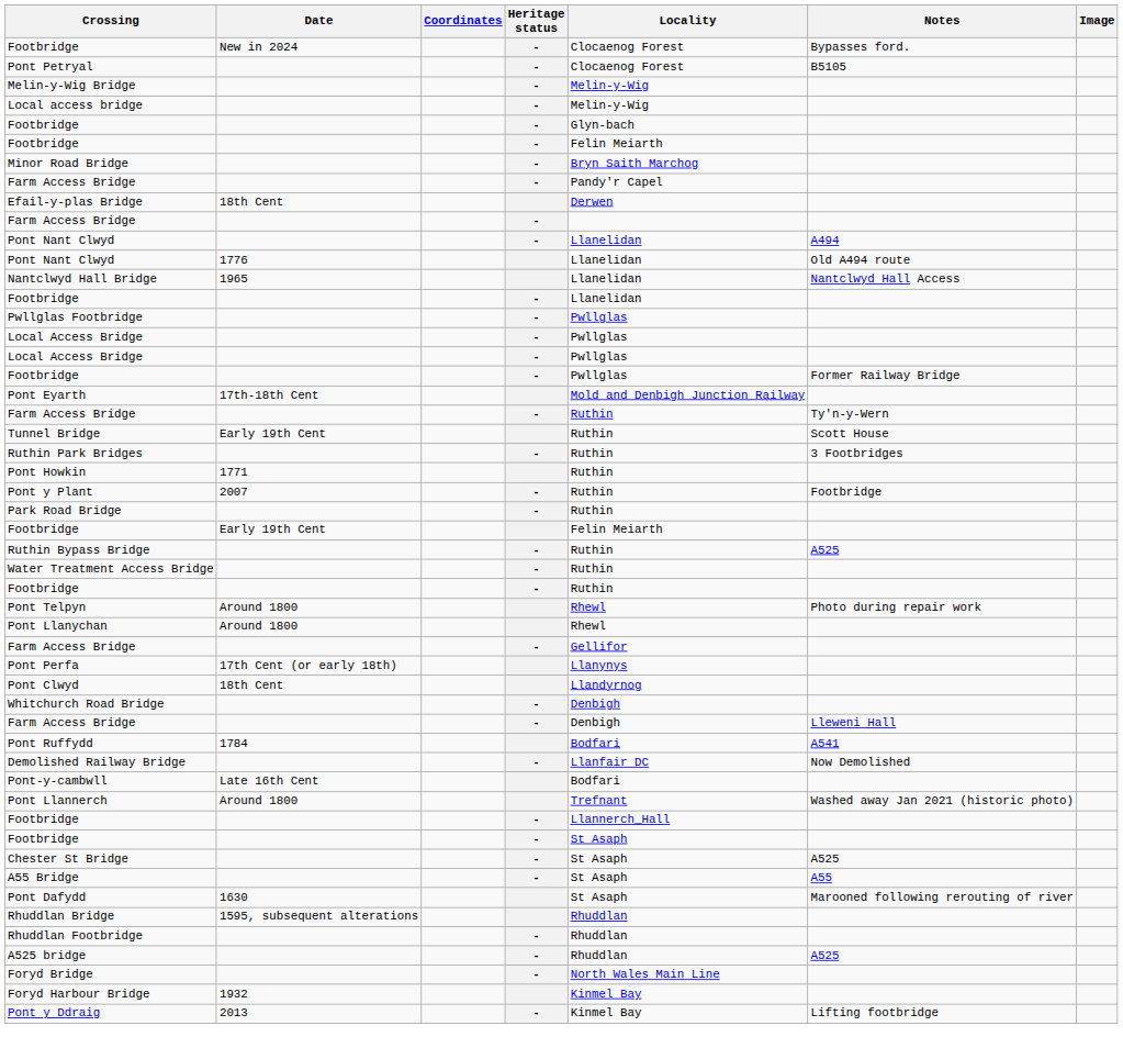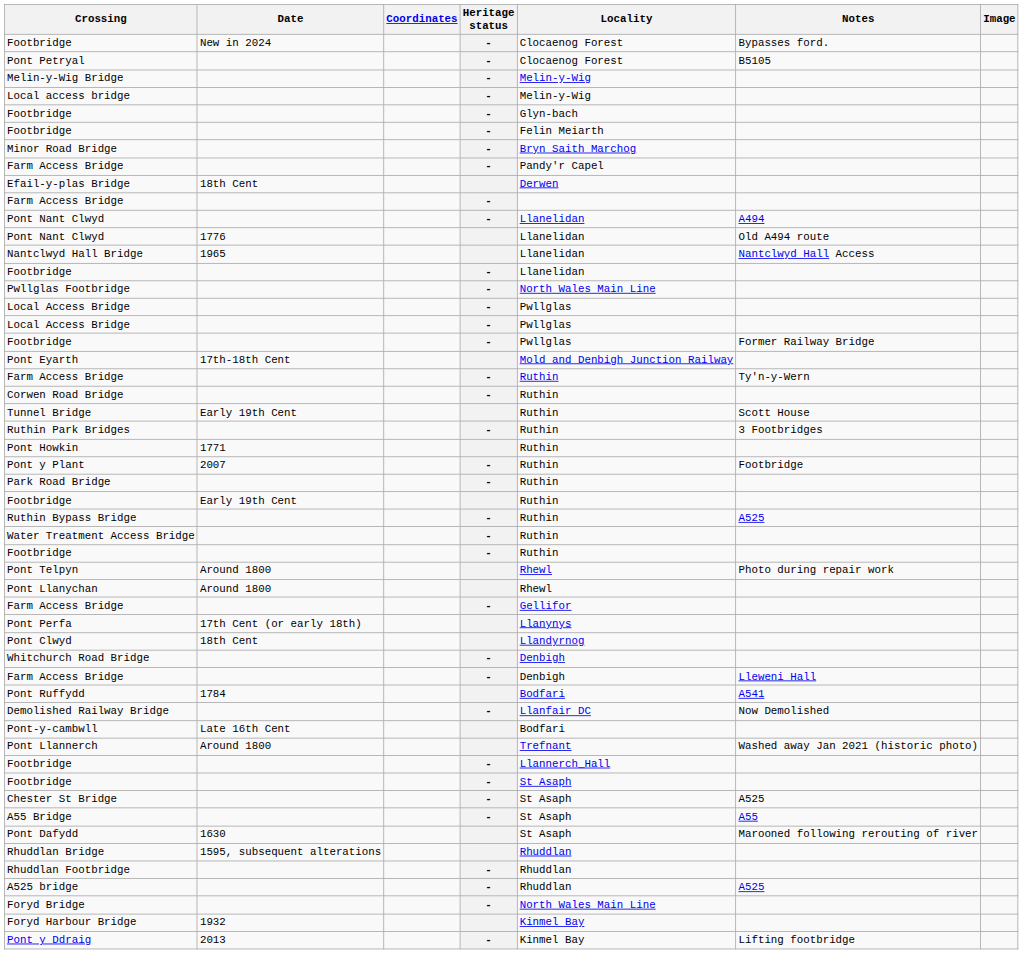Pwllglas Footbridge | Locality: Pwllglas -> North Wales Main Line
+ row: Corwen Road Bridge | - | Ruthin
Footbridge / Early 19th Cent | Locality: Felin Meiarth -> Ruthin
